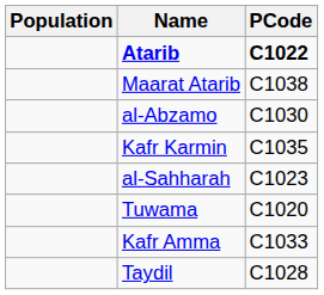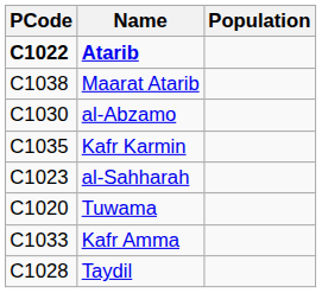columns swapped: PCode <-> Population
